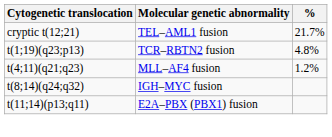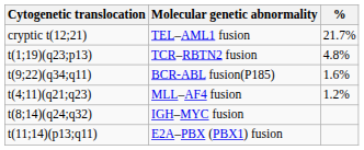+ row: t(9;22)(q34;q11) | BCR-ABL fusion(P185) | 1.6%
